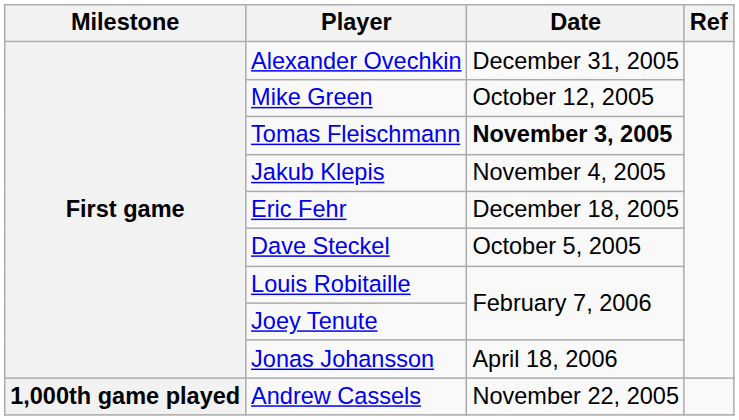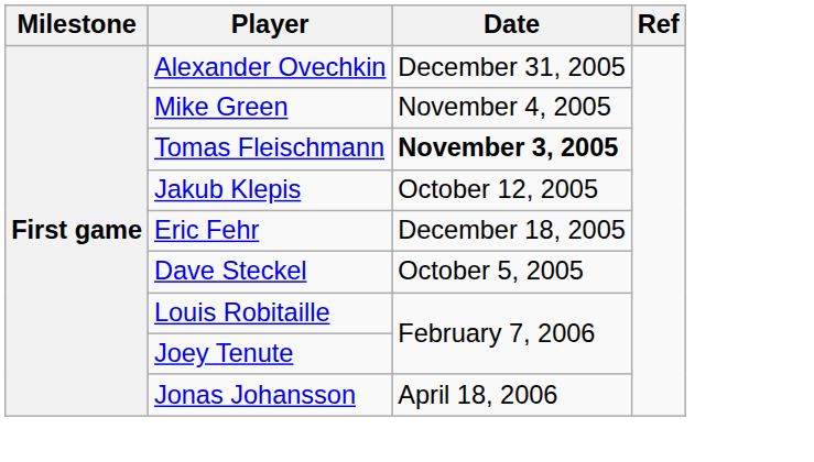Mike Green | Date: October 12, 2005 -> November 4, 2005
Jakub Klepis | Date: November 4, 2005 -> October 12, 2005
- row: 1,000th game played | Andrew Cassels | November 22, 2005
